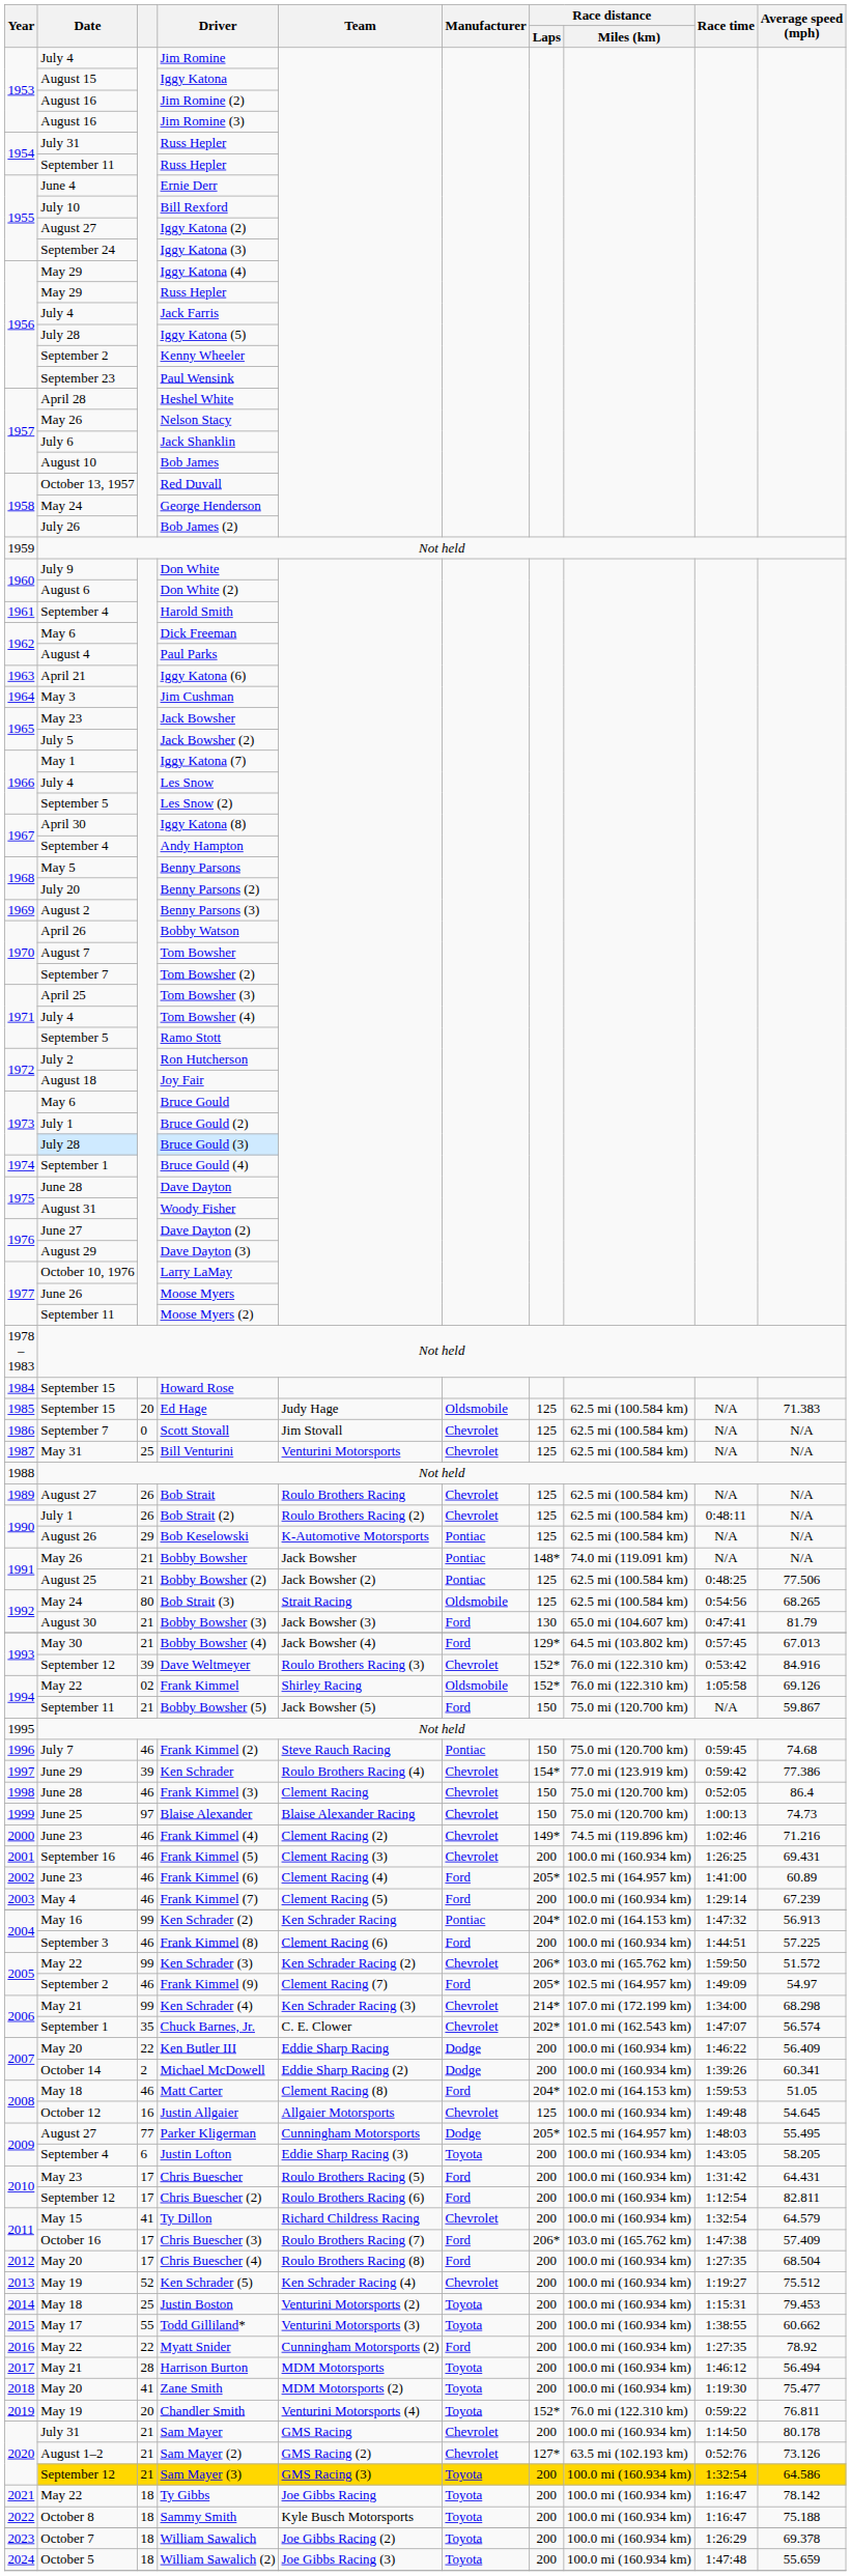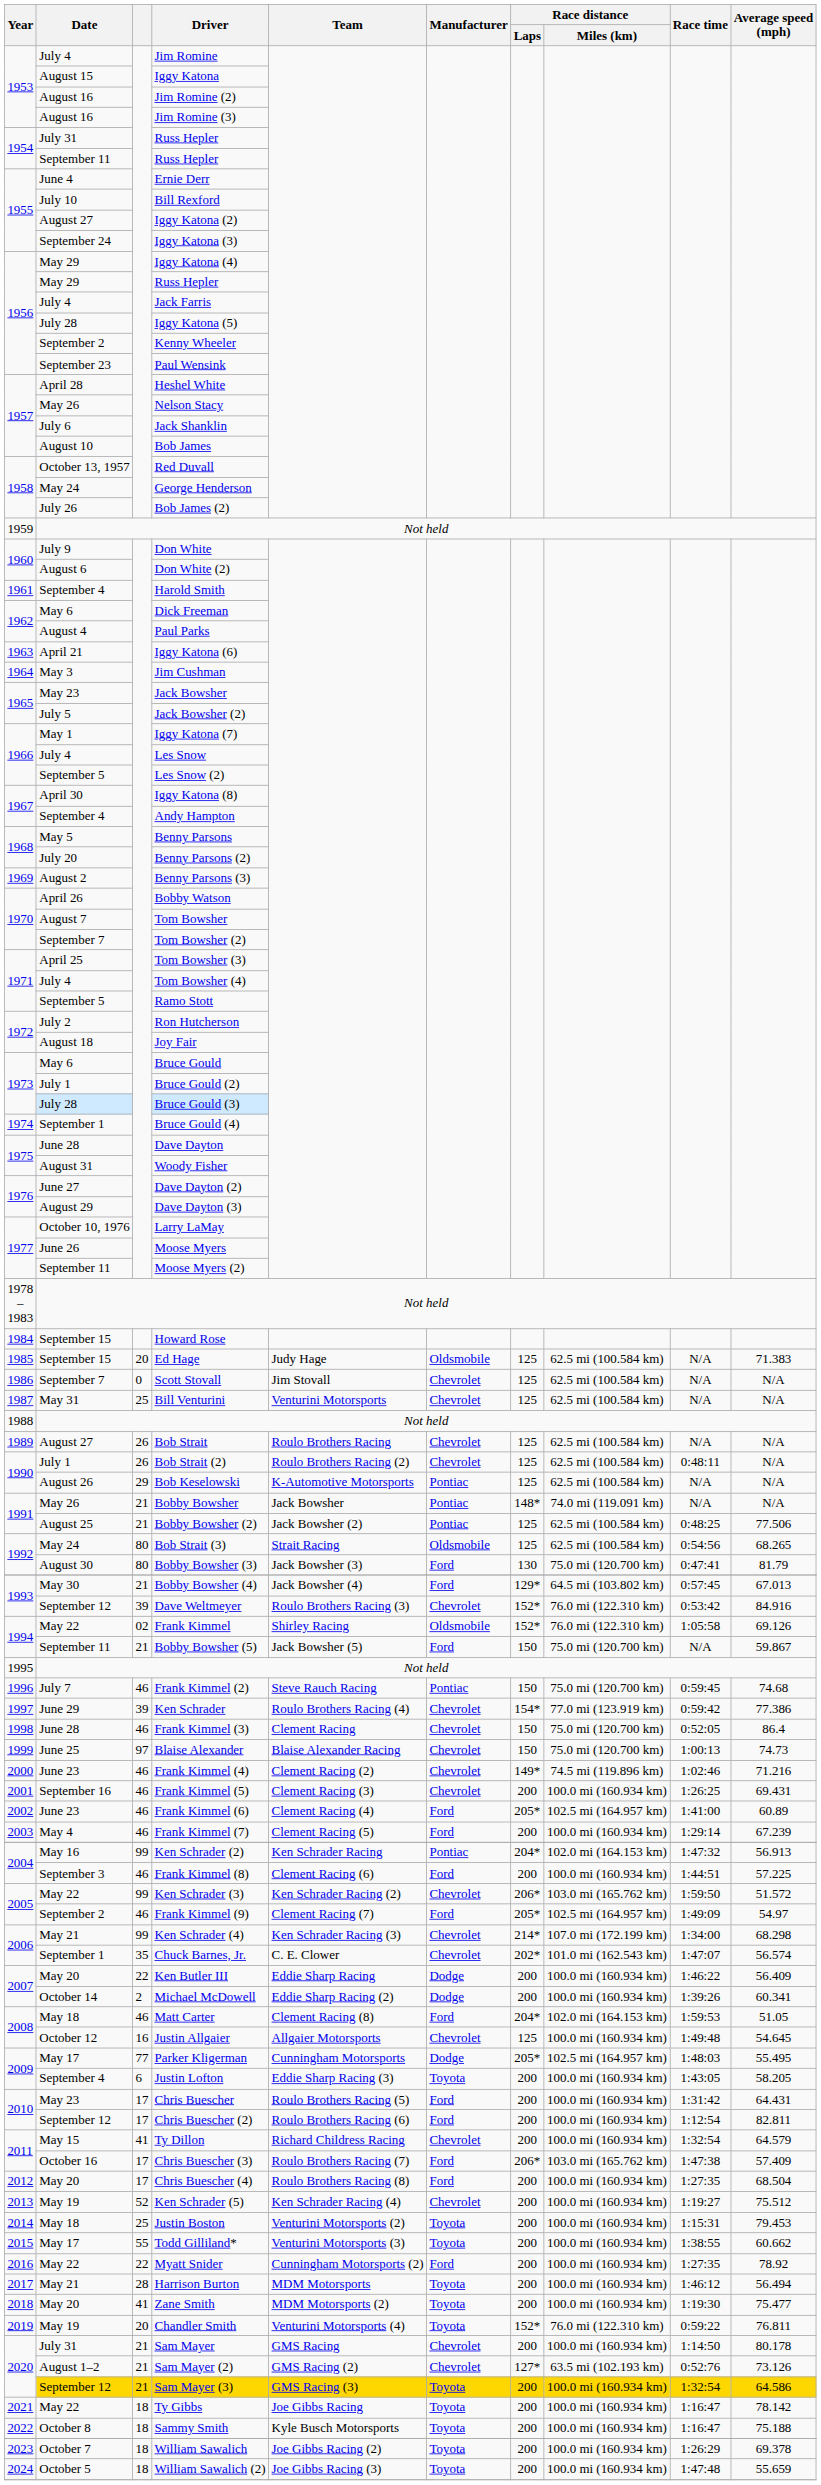Bobby Bowsher (3) | column 3: 21 -> 80
Bobby Bowsher (3) | Race distance / Miles (km): 65.0 mi (104.607 km) -> 75.0 mi (120.700 km)
Parker Kligerman | Date: August 27 -> May 17
